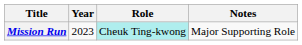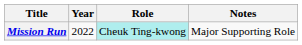Mission Run | Year: 2023 -> 2022
